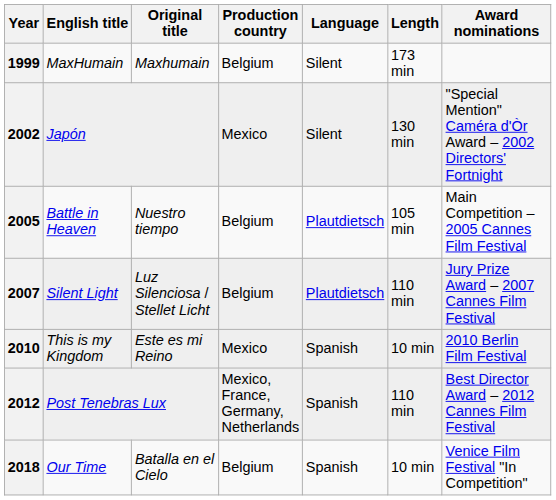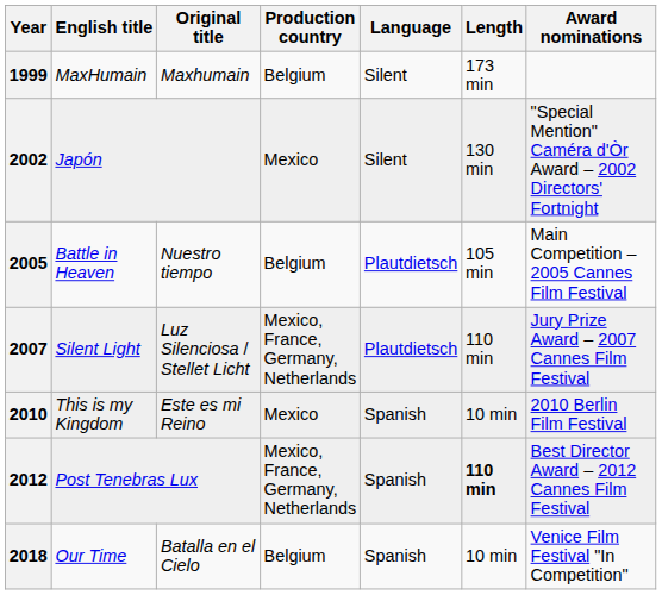2007 | Production country: Belgium -> Mexico, France, Germany, Netherlands
2012 | Length: normal -> bold
